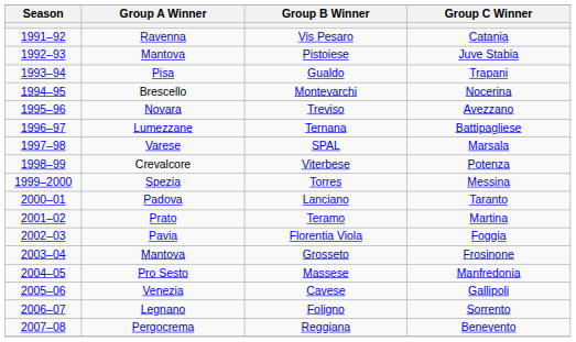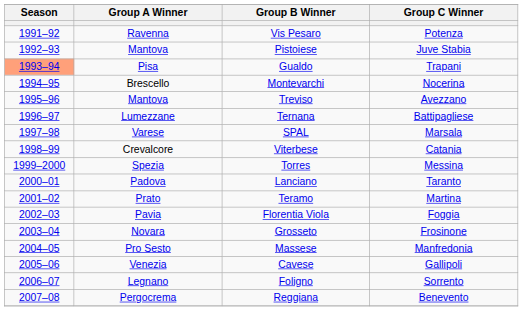Vis Pesaro | Group C Winner: Catania -> Potenza
Gualdo | Season: no background -> lightsalmon background
Treviso | Group A Winner: Novara -> Mantova
Viterbese | Group C Winner: Potenza -> Catania
Grosseto | Group A Winner: Mantova -> Novara
